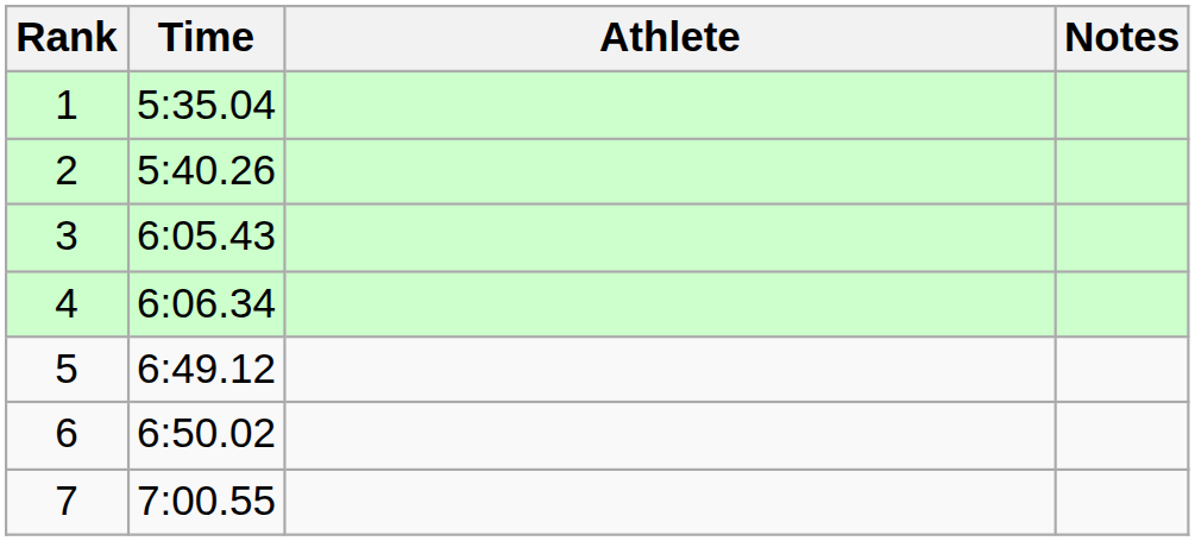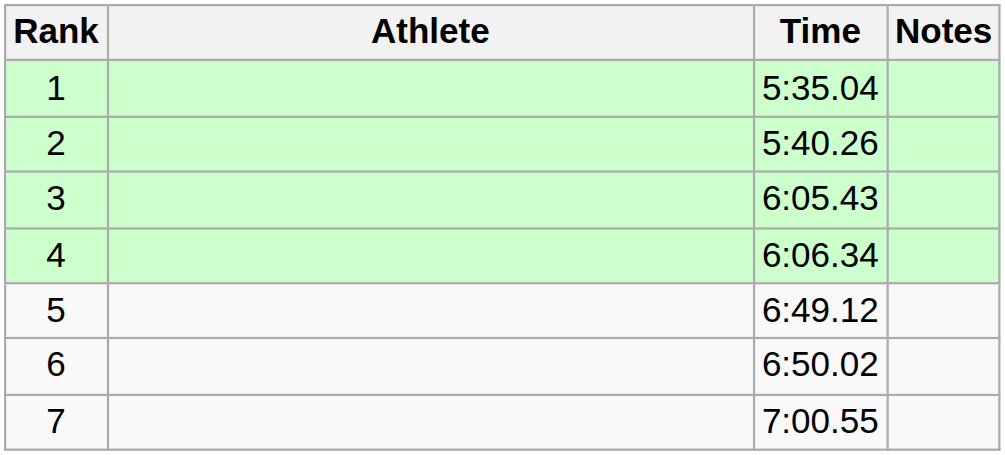columns swapped: Athlete <-> Time
